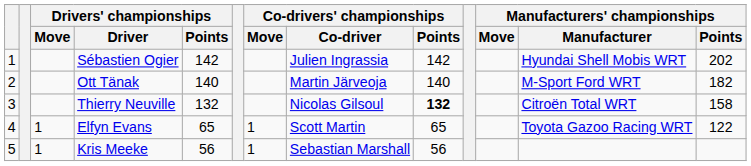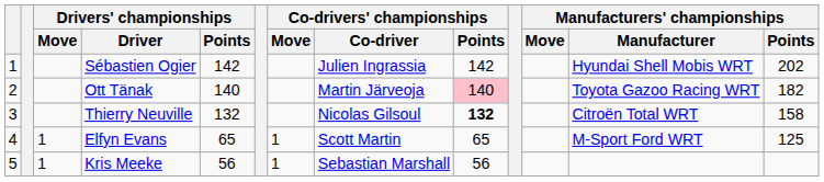Ott Tänak | Co-drivers' championships / Points: no background -> pink background
Ott Tänak | Manufacturers' championships / Manufacturer: M-Sport Ford WRT -> Toyota Gazoo Racing WRT
Elfyn Evans | Manufacturers' championships / Manufacturer: Toyota Gazoo Racing WRT -> M-Sport Ford WRT
Elfyn Evans | Manufacturers' championships / Points: 122 -> 125
